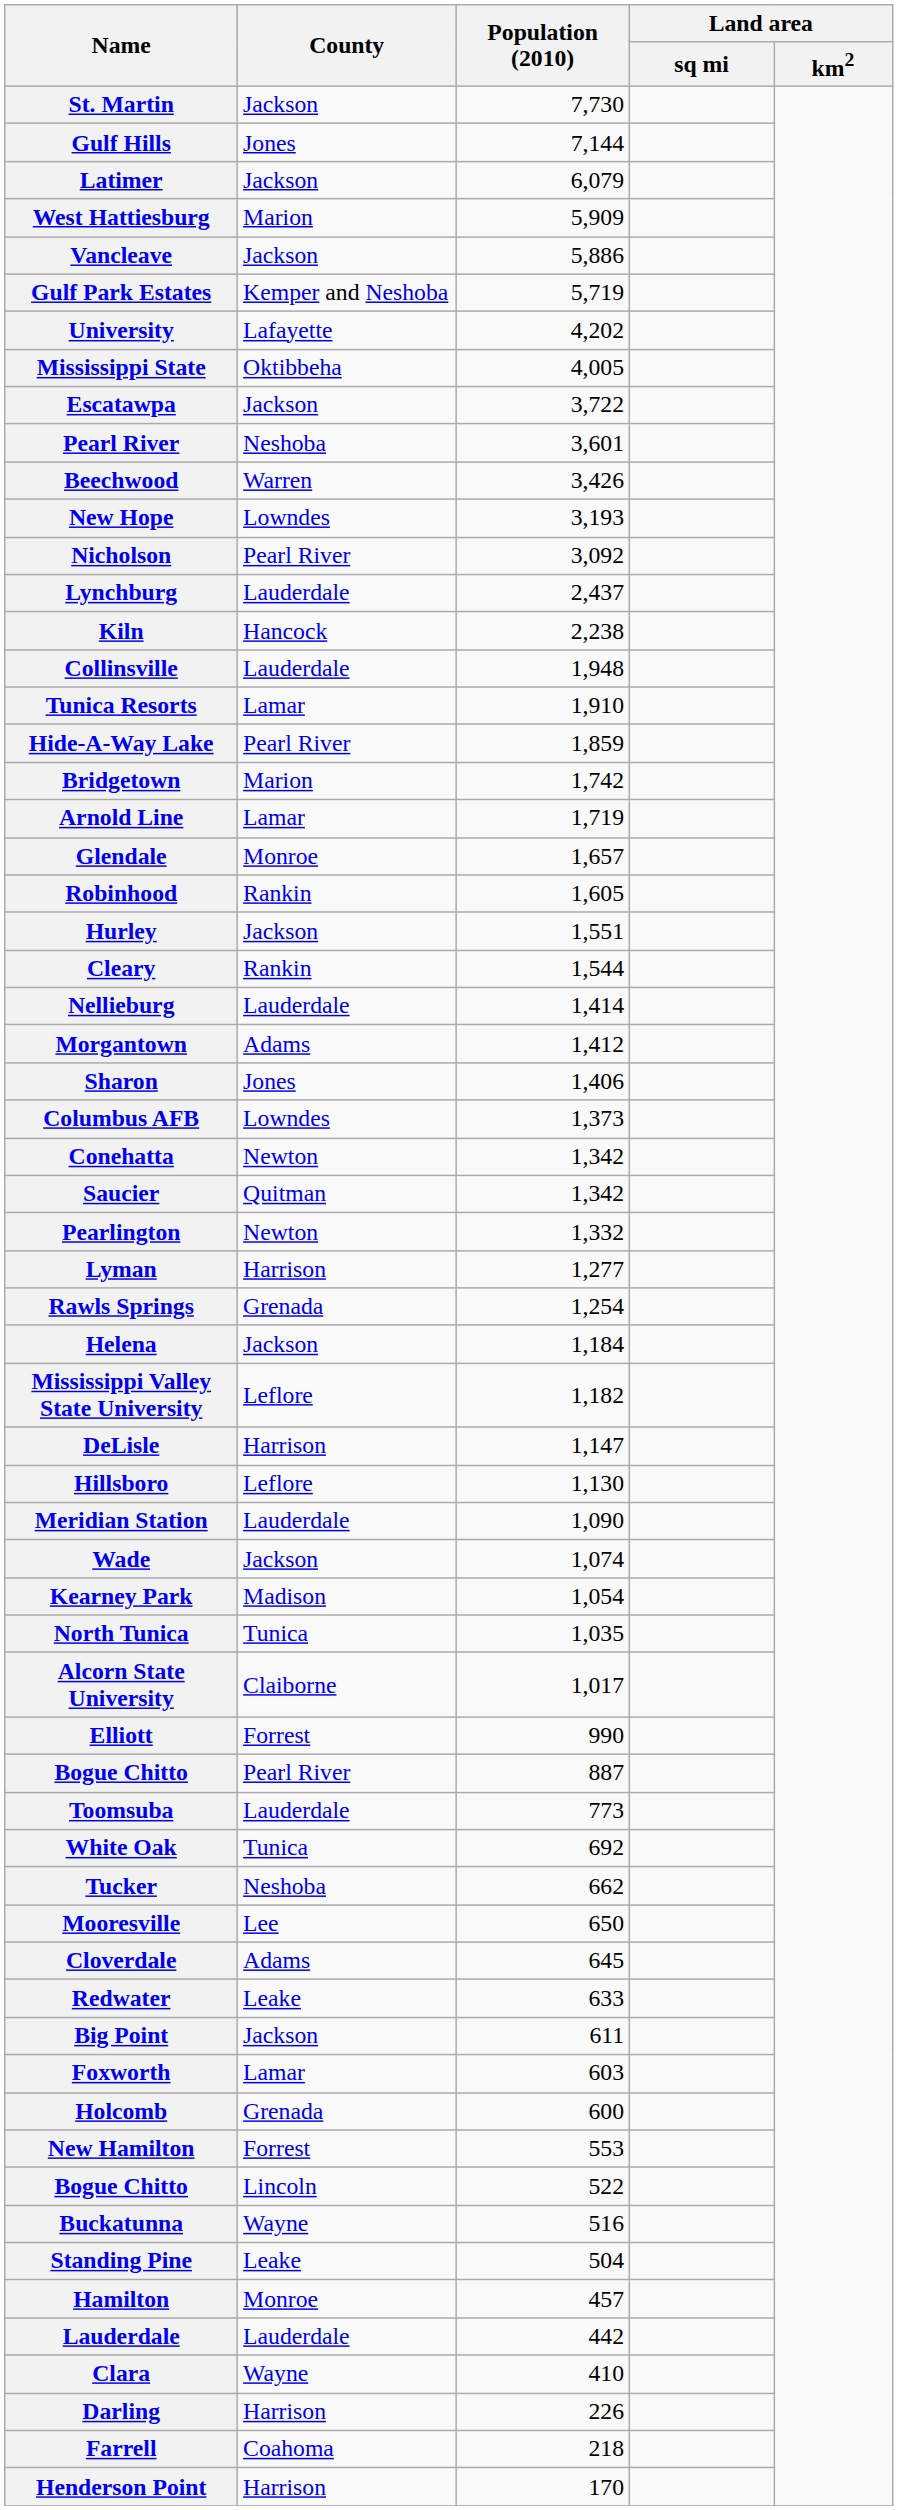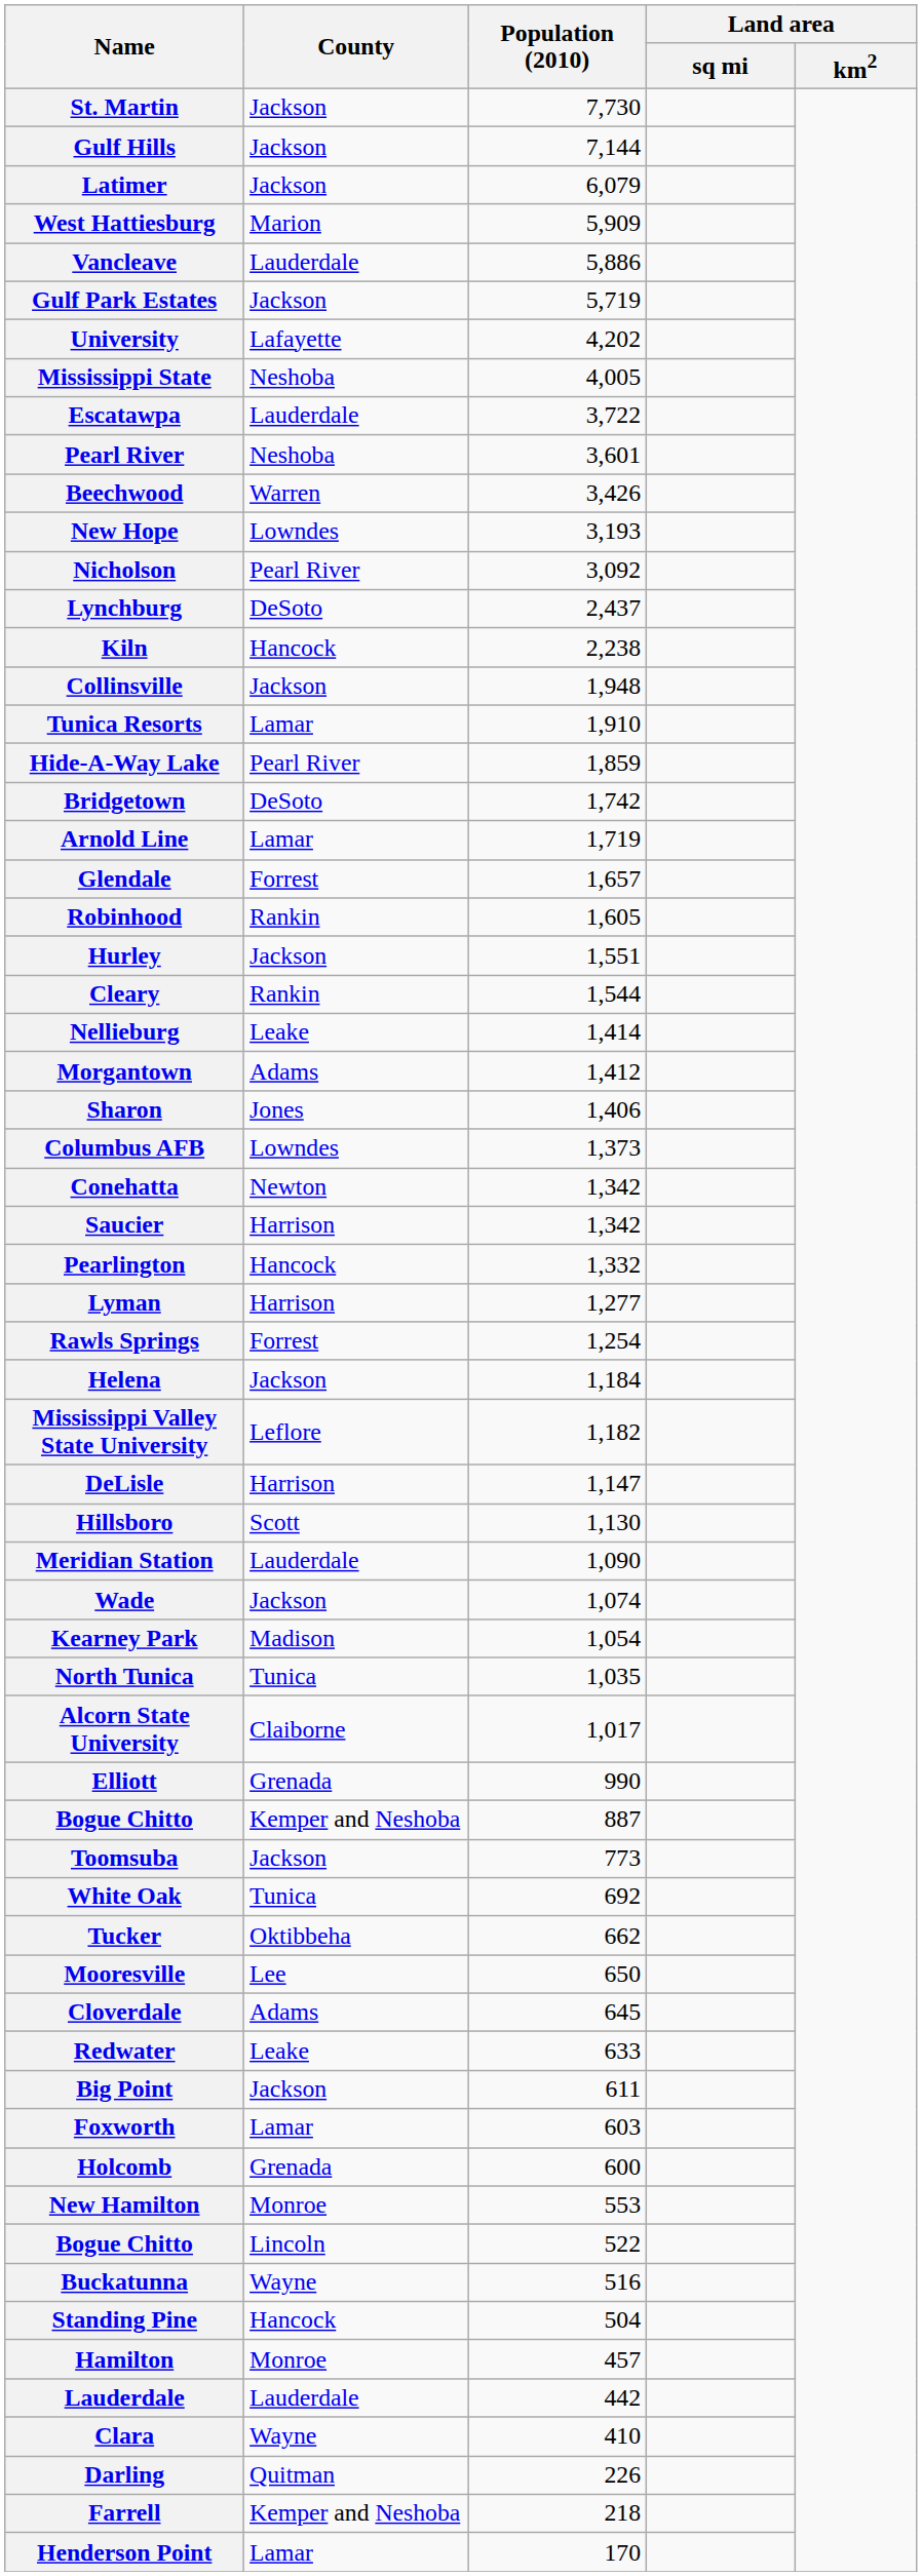Gulf Hills | County: Jones -> Jackson
Vancleave | County: Jackson -> Lauderdale
Gulf Park Estates | County: Kemper and Neshoba -> Jackson
Mississippi State | County: Oktibbeha -> Neshoba
Escatawpa | County: Jackson -> Lauderdale
Lynchburg | County: Lauderdale -> DeSoto
Collinsville | County: Lauderdale -> Jackson
Bridgetown | County: Marion -> DeSoto
Glendale | County: Monroe -> Forrest
Nellieburg | County: Lauderdale -> Leake
Saucier | County: Quitman -> Harrison
Pearlington | County: Newton -> Hancock
Rawls Springs | County: Grenada -> Forrest
Hillsboro | County: Leflore -> Scott
Elliott | County: Forrest -> Grenada
Bogue Chitto / 887 | County: Pearl River -> Kemper and Neshoba
Toomsuba | County: Lauderdale -> Jackson
Tucker | County: Neshoba -> Oktibbeha
New Hamilton | County: Forrest -> Monroe
Standing Pine | County: Leake -> Hancock
Darling | County: Harrison -> Quitman
Farrell | County: Coahoma -> Kemper and Neshoba
Henderson Point | County: Harrison -> Lamar
